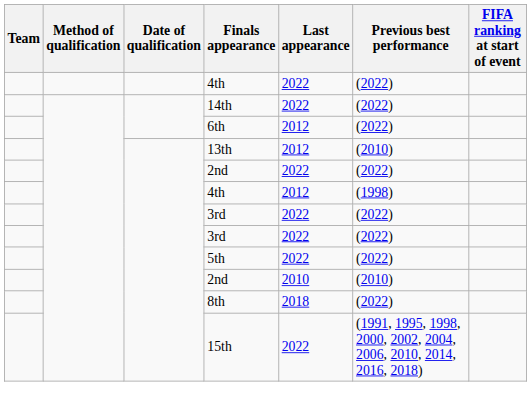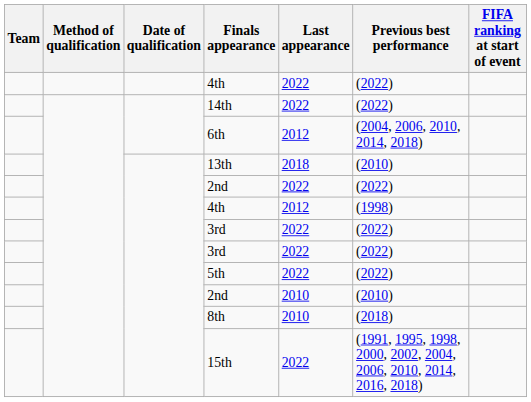6th | Previous best performance: (2022) -> (2004, 2006, 2010, 2014, 2018)
13th | Last appearance: 2012 -> 2018
8th | Last appearance: 2018 -> 2010
8th | Previous best performance: (2022) -> (2018)
